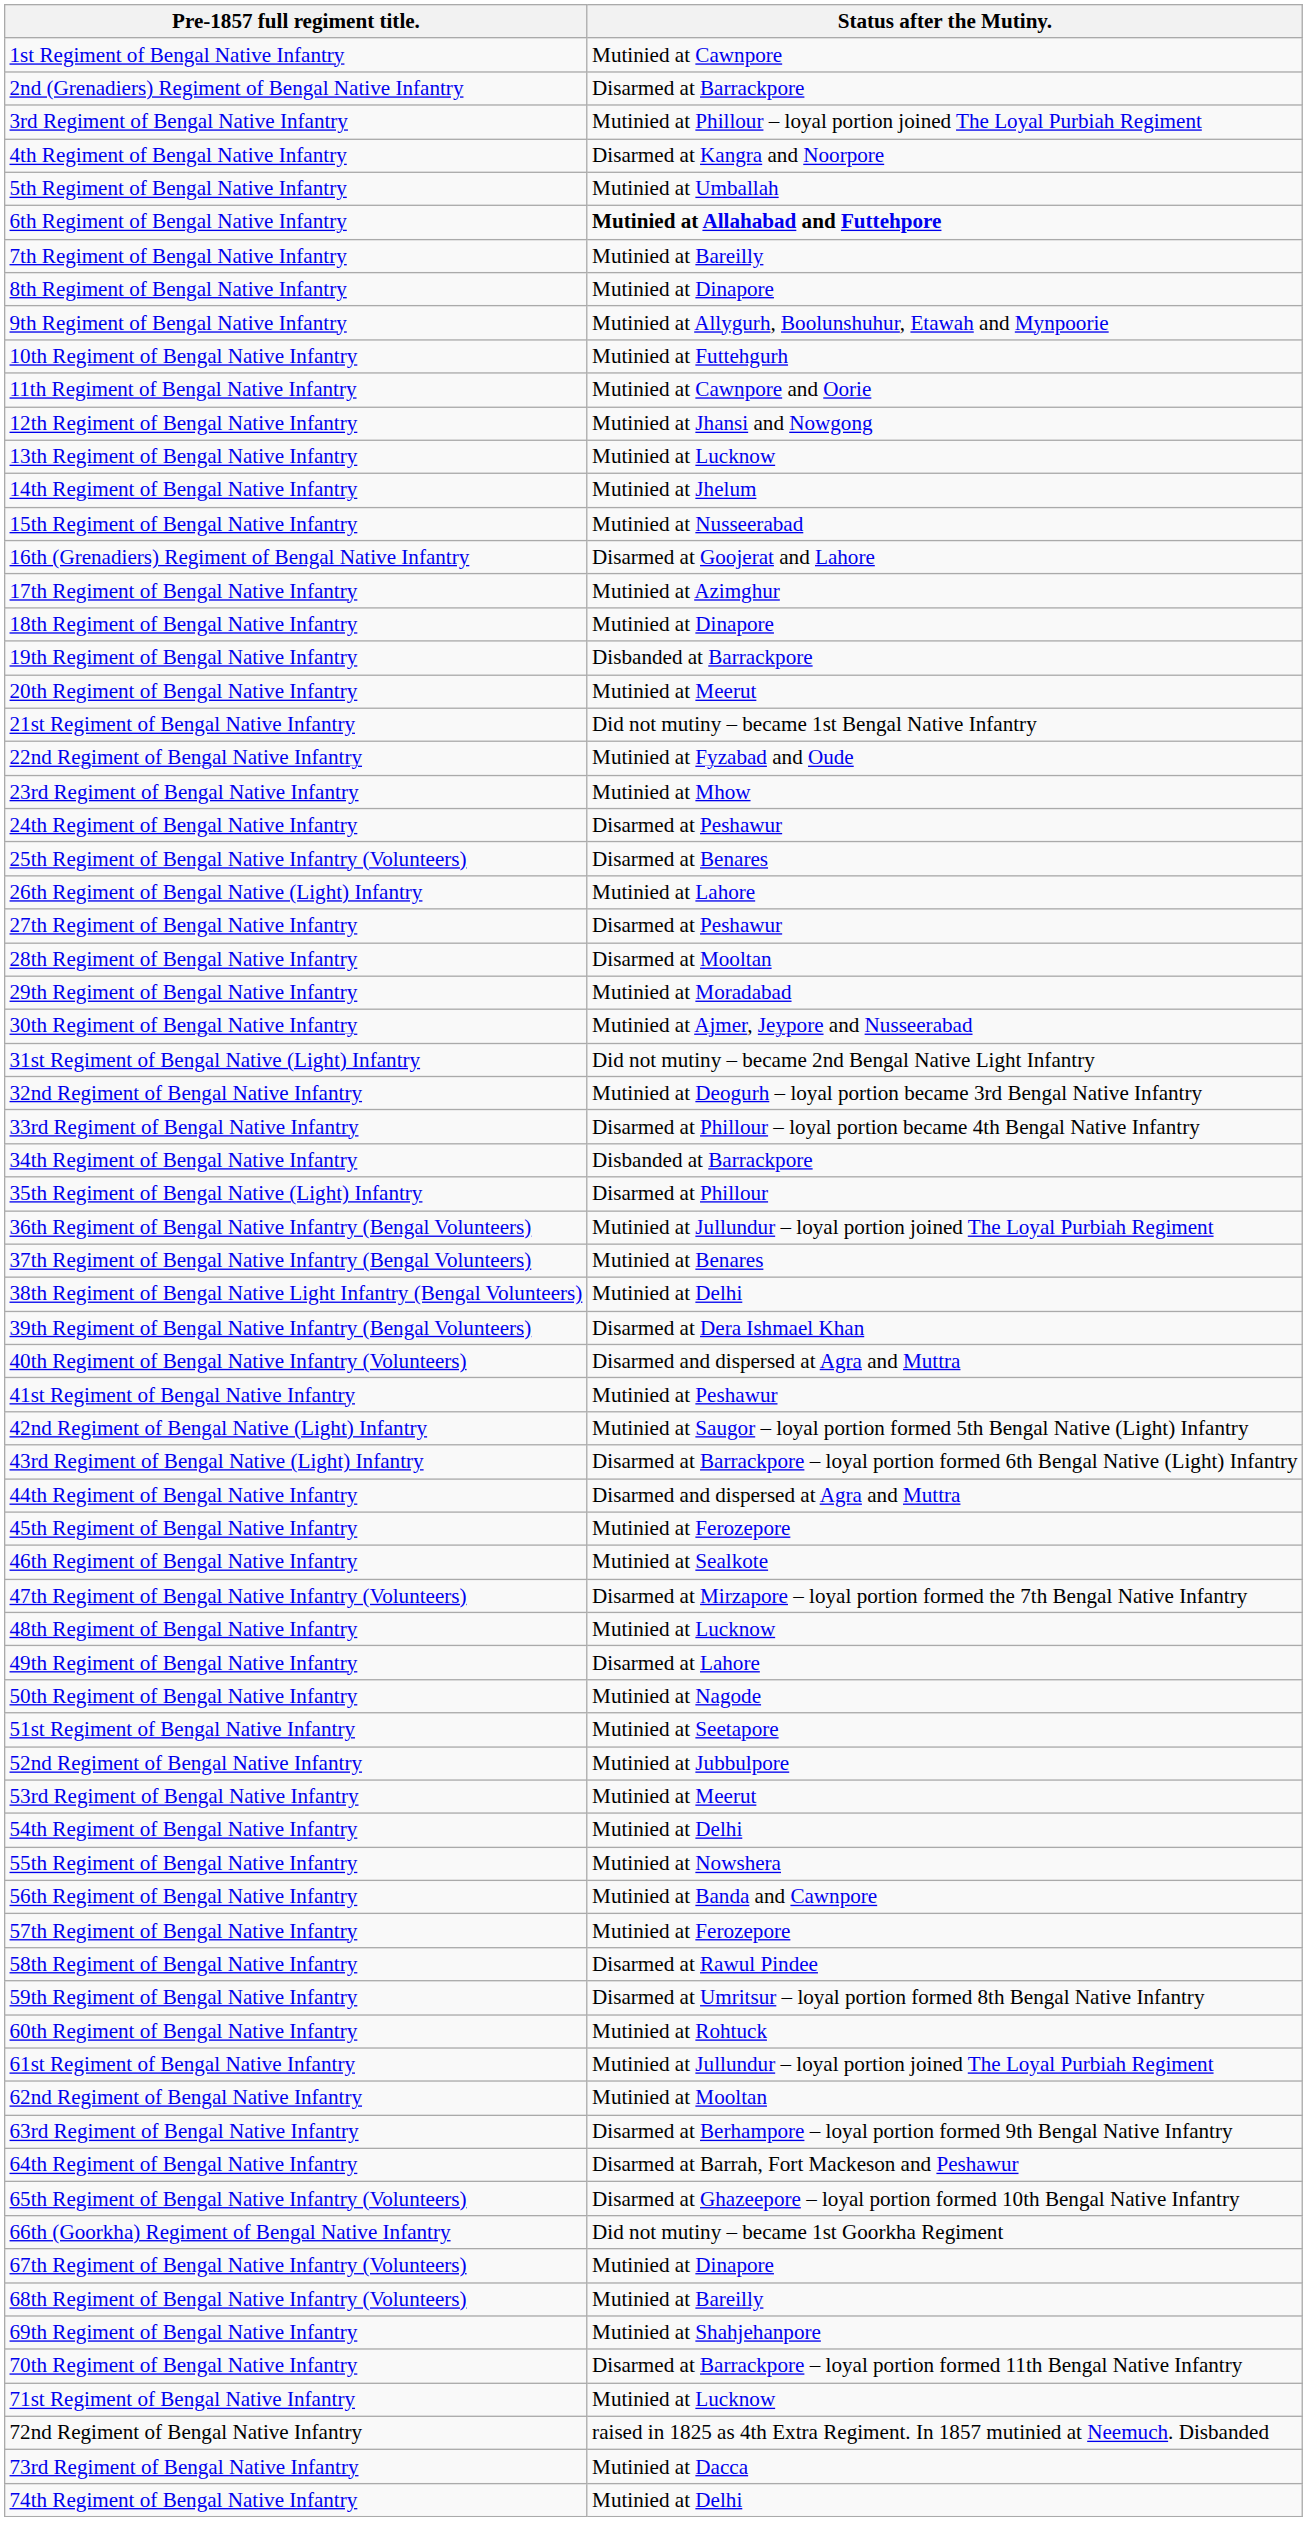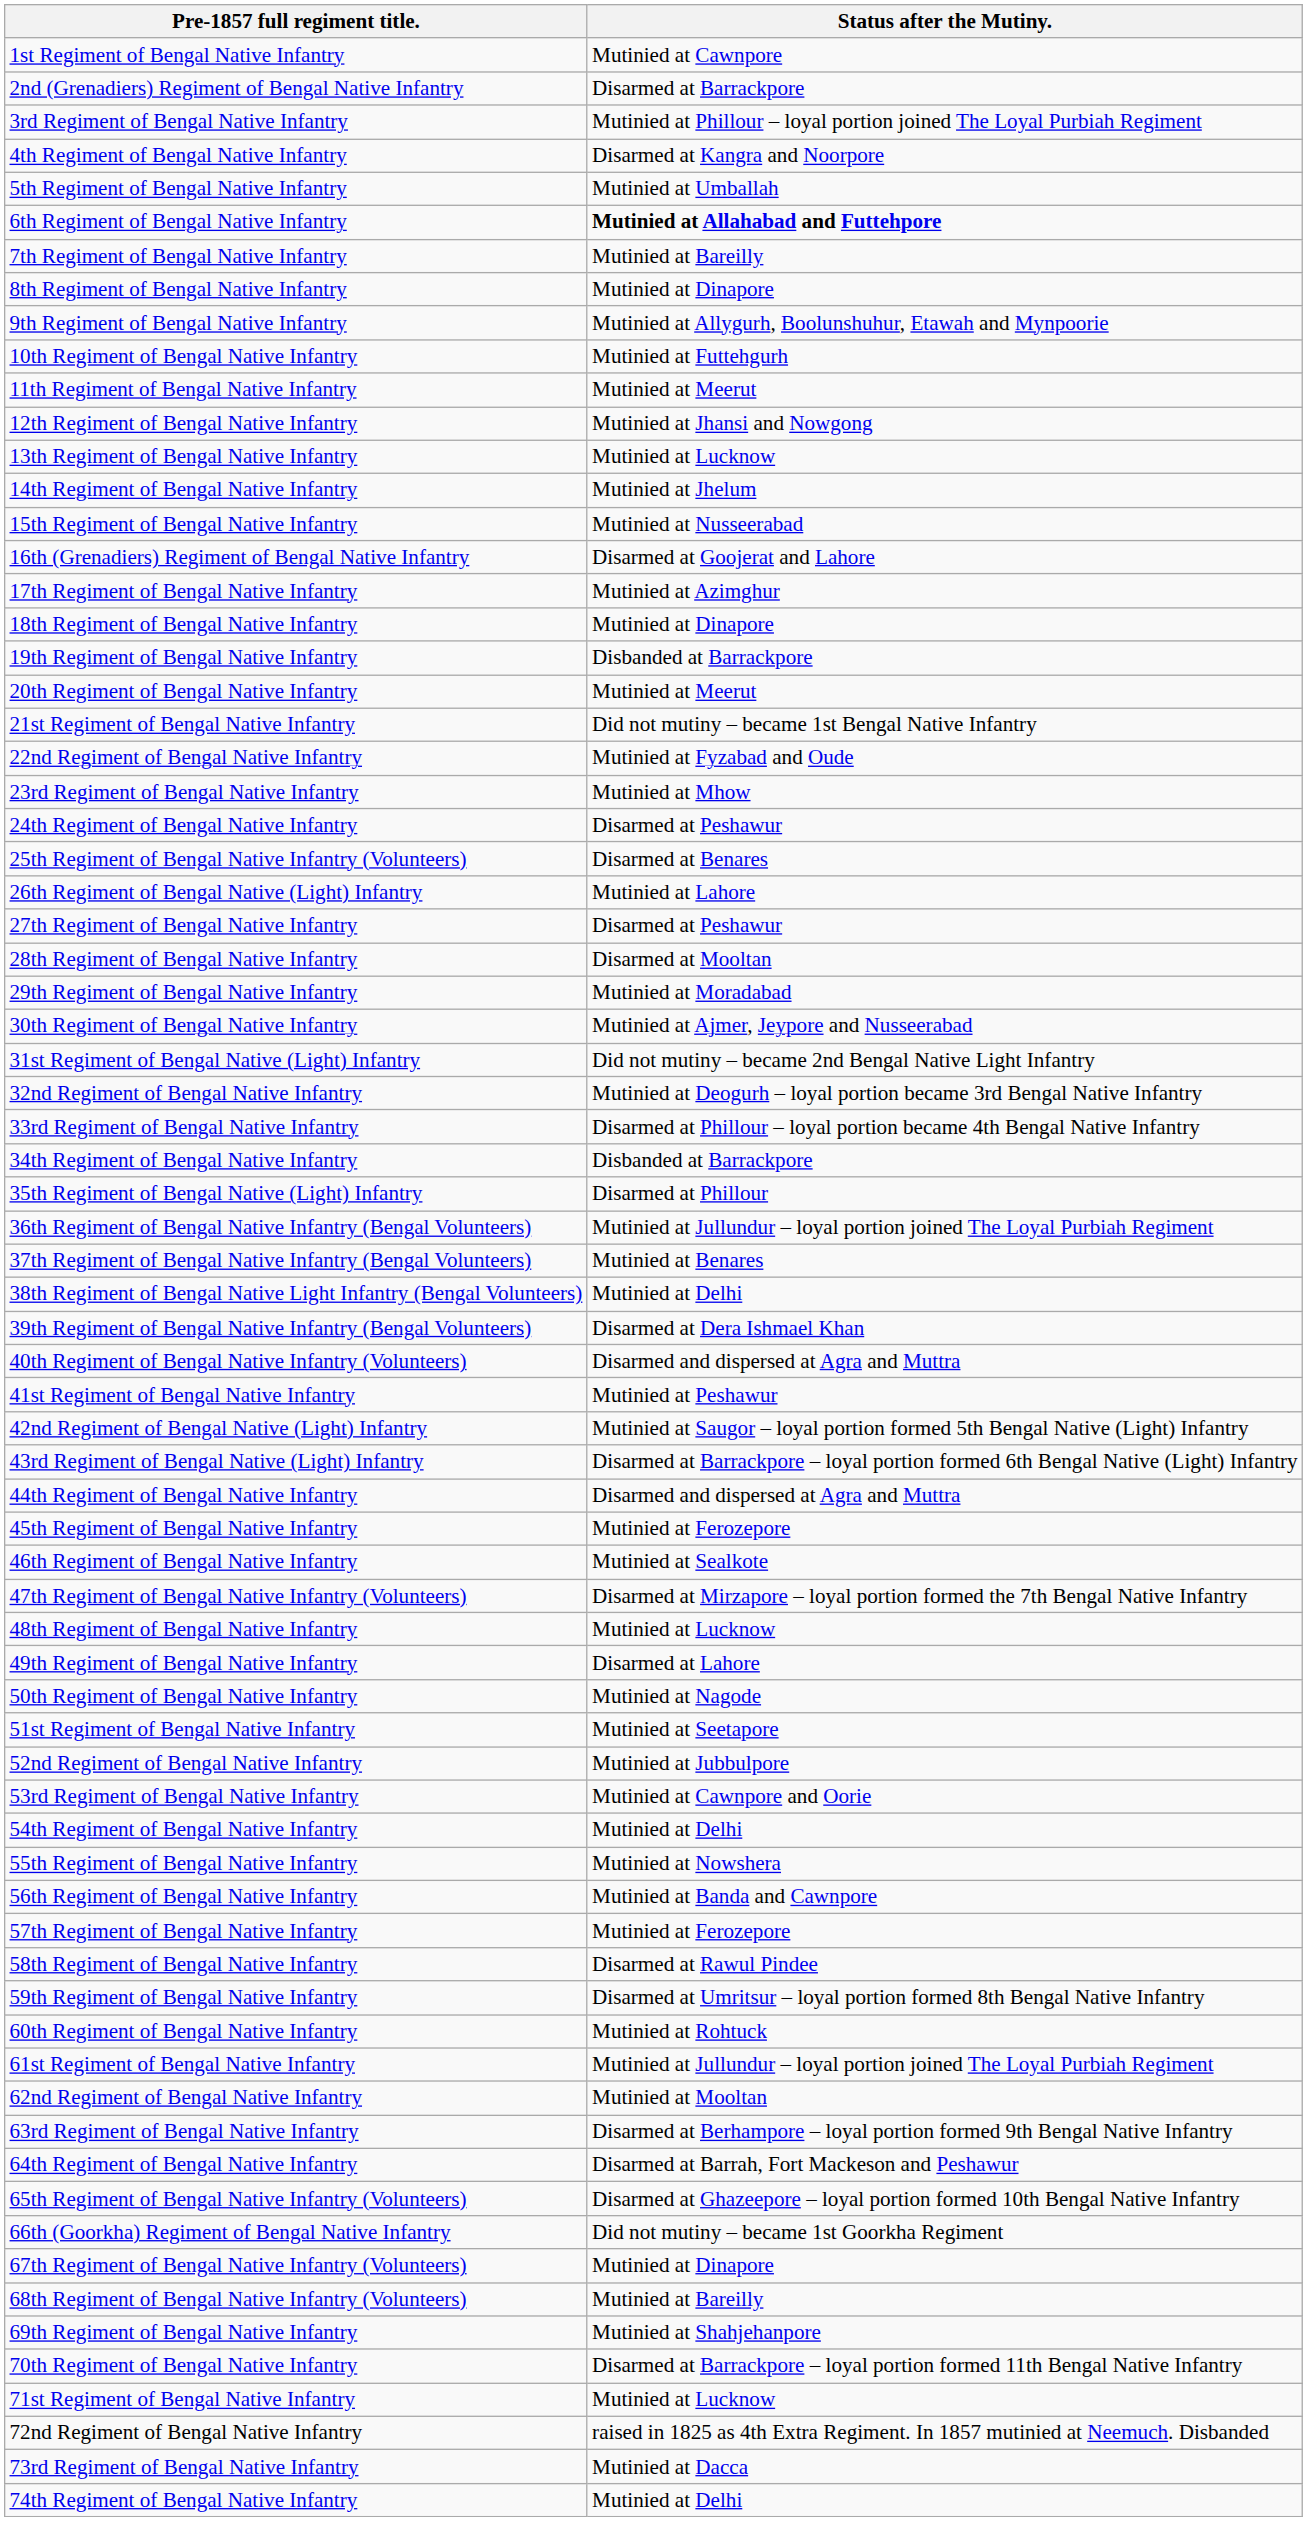11th Regiment of Bengal Native Infantry | Status after the Mutiny.: Mutinied at Cawnpore and Oorie -> Mutinied at Meerut
53rd Regiment of Bengal Native Infantry | Status after the Mutiny.: Mutinied at Meerut -> Mutinied at Cawnpore and Oorie
